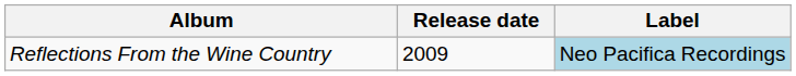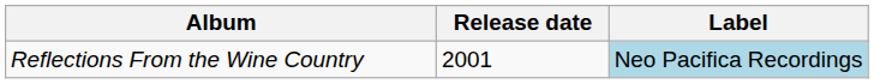Reflections From the Wine Country | Release date: 2009 -> 2001
